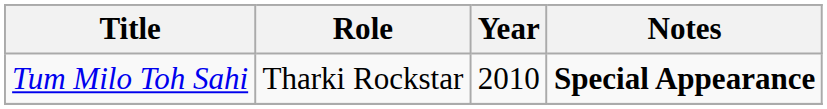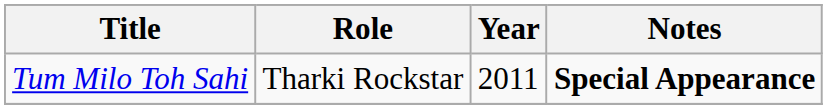Tum Milo Toh Sahi | Year: 2010 -> 2011
